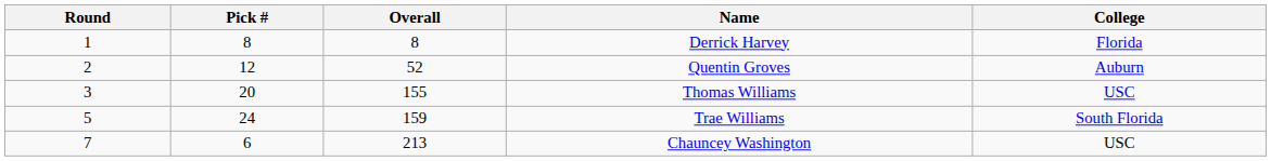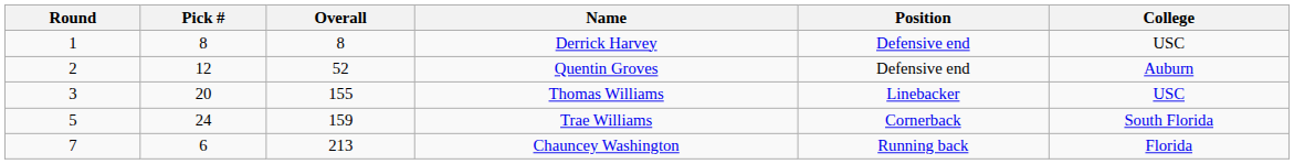+ column: Position | Defensive end | Defensive end | Linebacker | Cornerback | Running back
Derrick Harvey | College: Florida -> USC
Chauncey Washington | College: USC -> Florida
